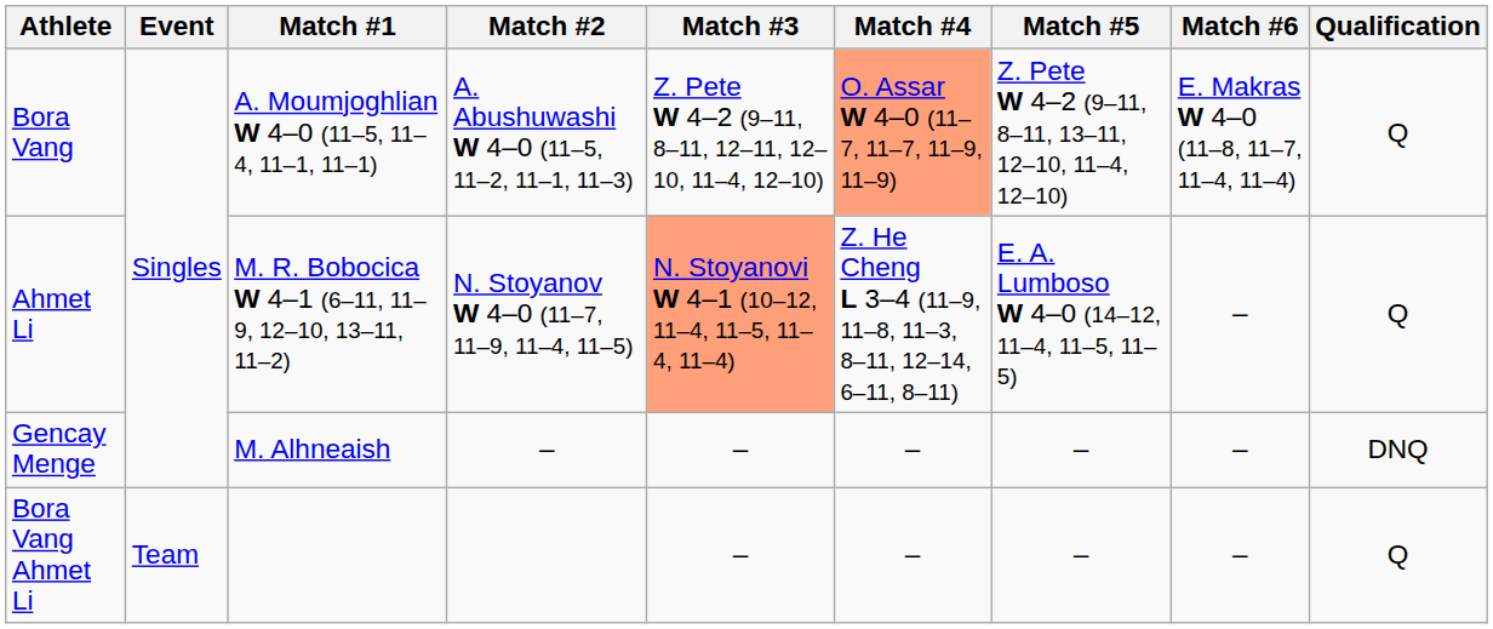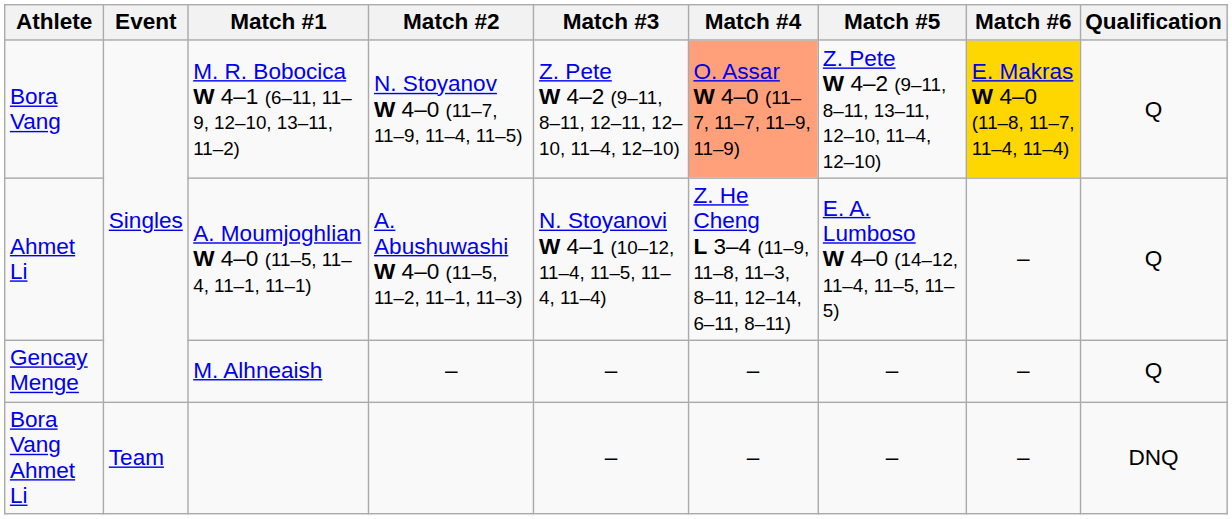Bora Vang | Match #1: A. Moumjoghlian W 4–0 (11–5, 11–4, 11–1, 11–1) -> M. R. Bobocica W 4–1 (6–11, 11–9, 12–10, 13–11, 11–2)
Bora Vang | Match #2: A. Abushuwashi W 4–0 (11–5, 11–2, 11–1, 11–3) -> N. Stoyanov W 4–0 (11–7, 11–9, 11–4, 11–5)
Bora Vang | Match #6: no background -> gold background
Ahmet Li | Match #1: M. R. Bobocica W 4–1 (6–11, 11–9, 12–10, 13–11, 11–2) -> A. Moumjoghlian W 4–0 (11–5, 11–4, 11–1, 11–1)
Ahmet Li | Match #2: N. Stoyanov W 4–0 (11–7, 11–9, 11–4, 11–5) -> A. Abushuwashi W 4–0 (11–5, 11–2, 11–1, 11–3)
Ahmet Li | Match #3: lightsalmon background -> no background
Gencay Menge | Qualification: DNQ -> Q
Bora Vang Ahmet Li | Qualification: Q -> DNQ
